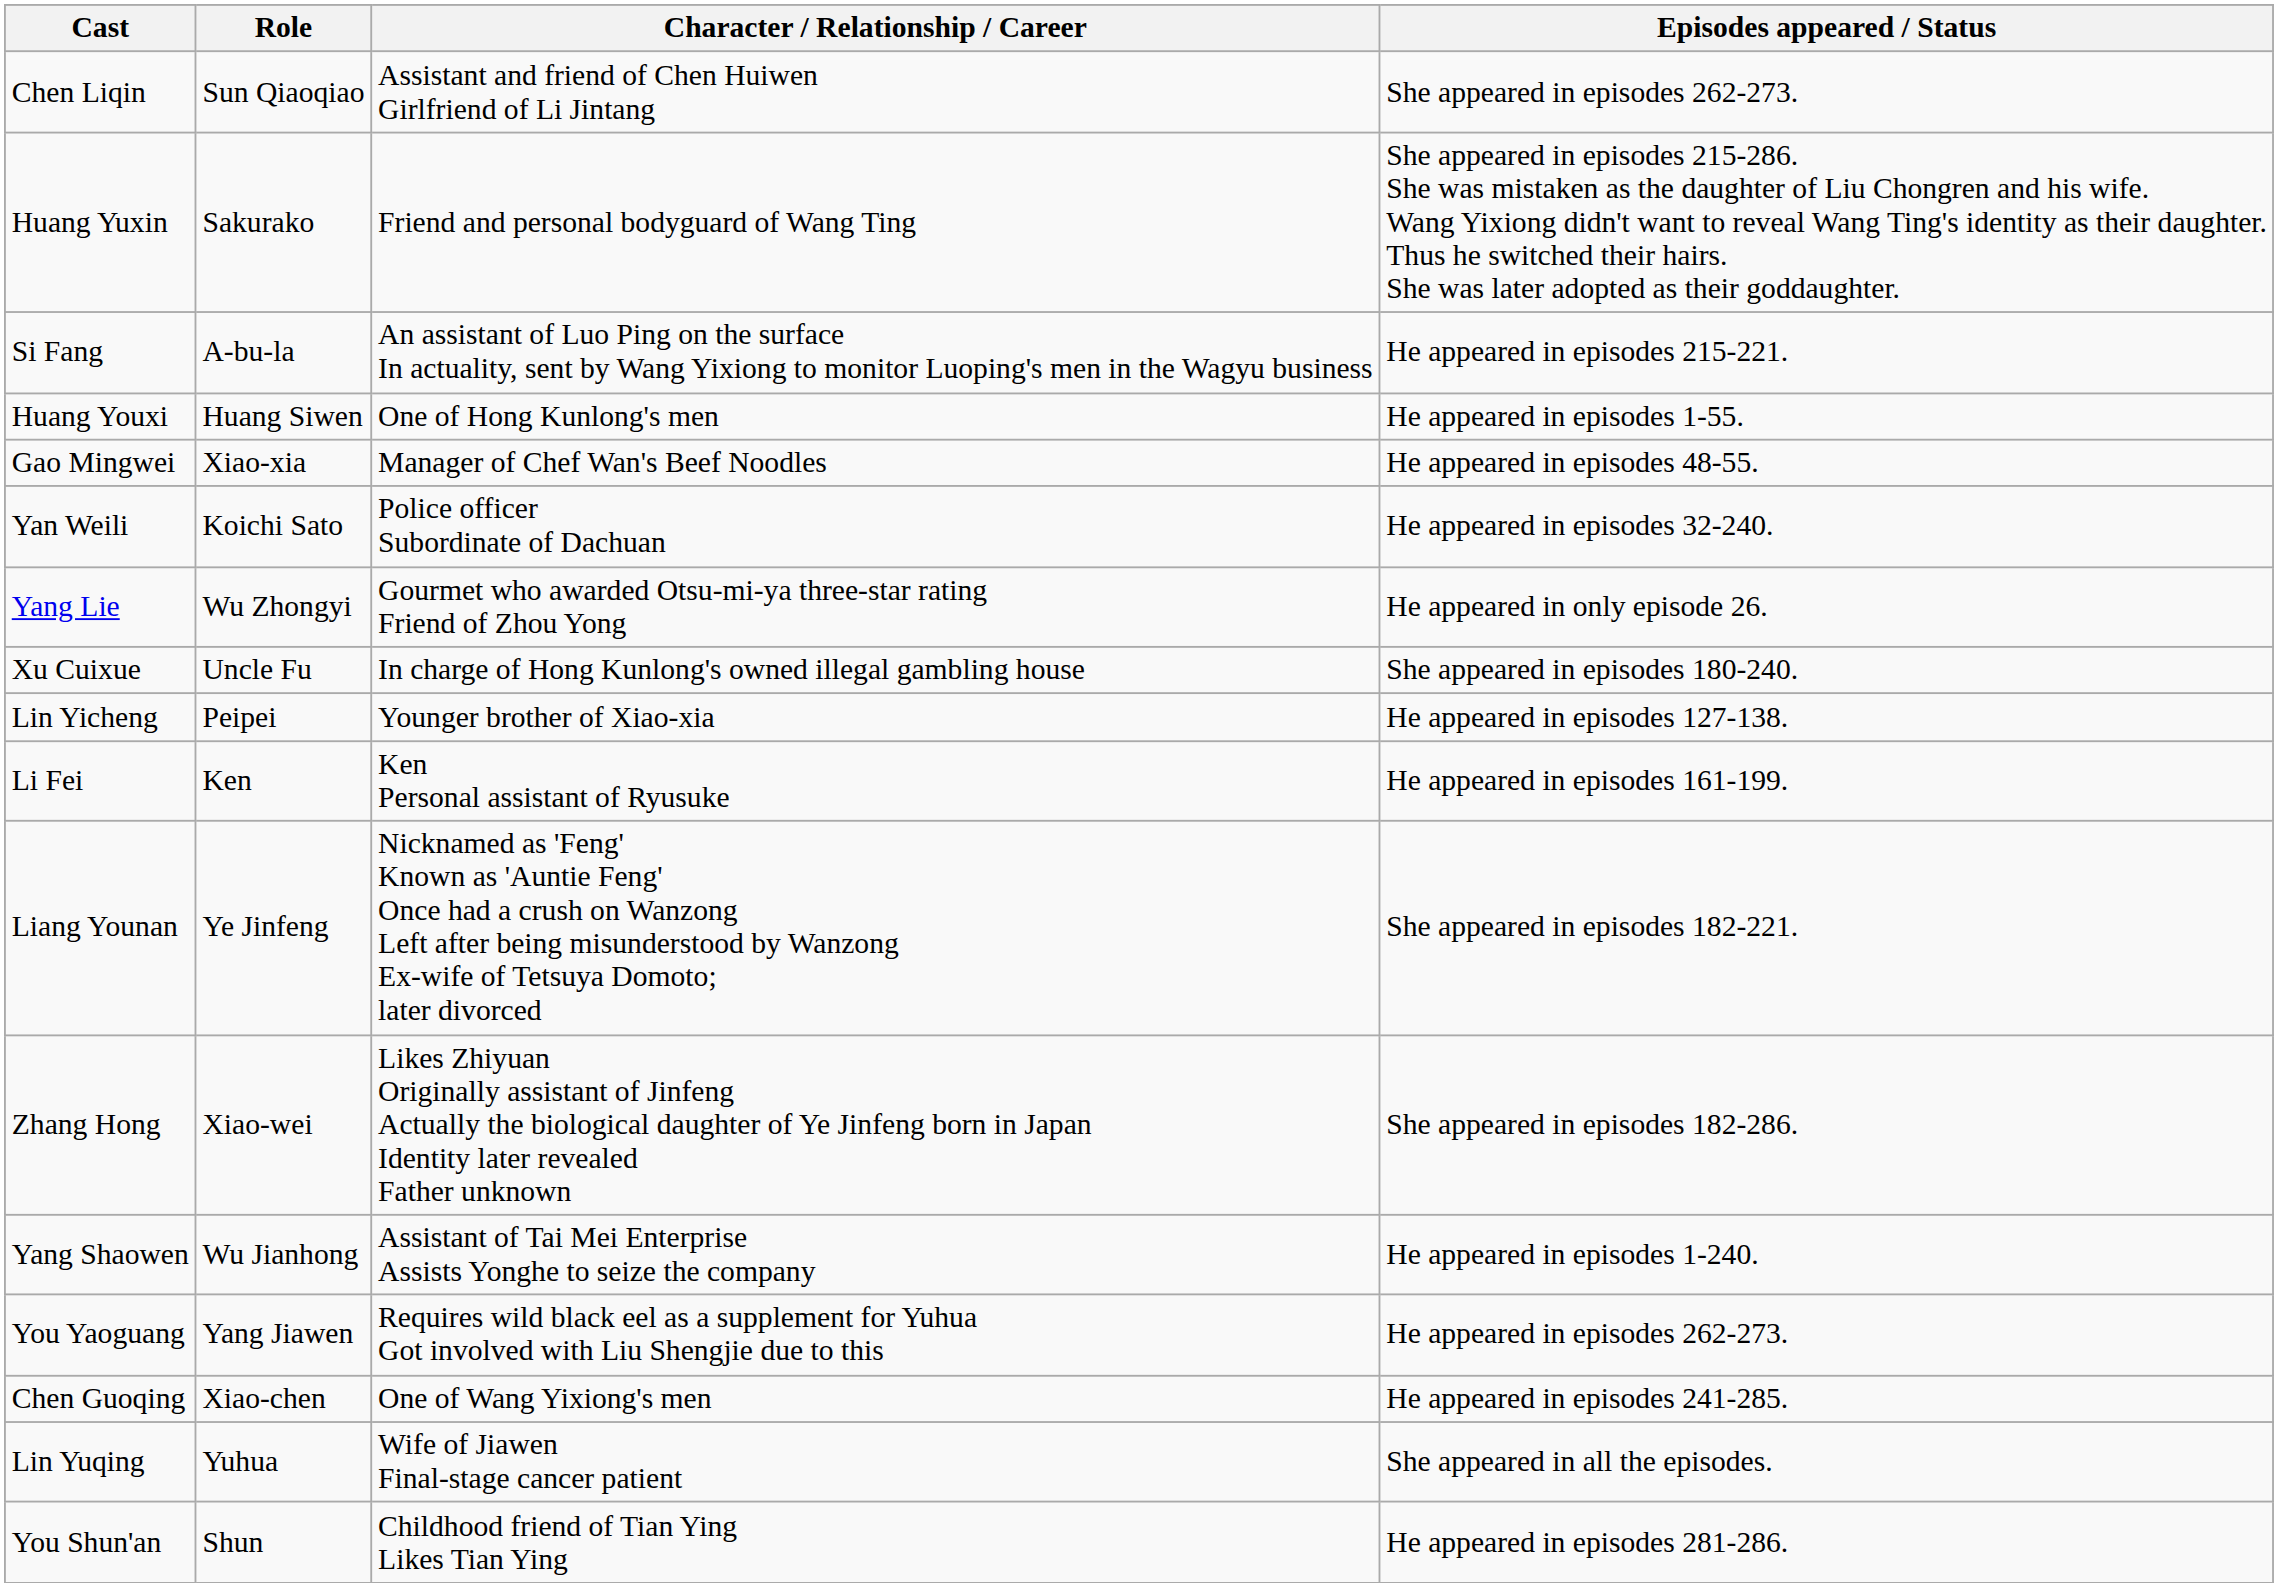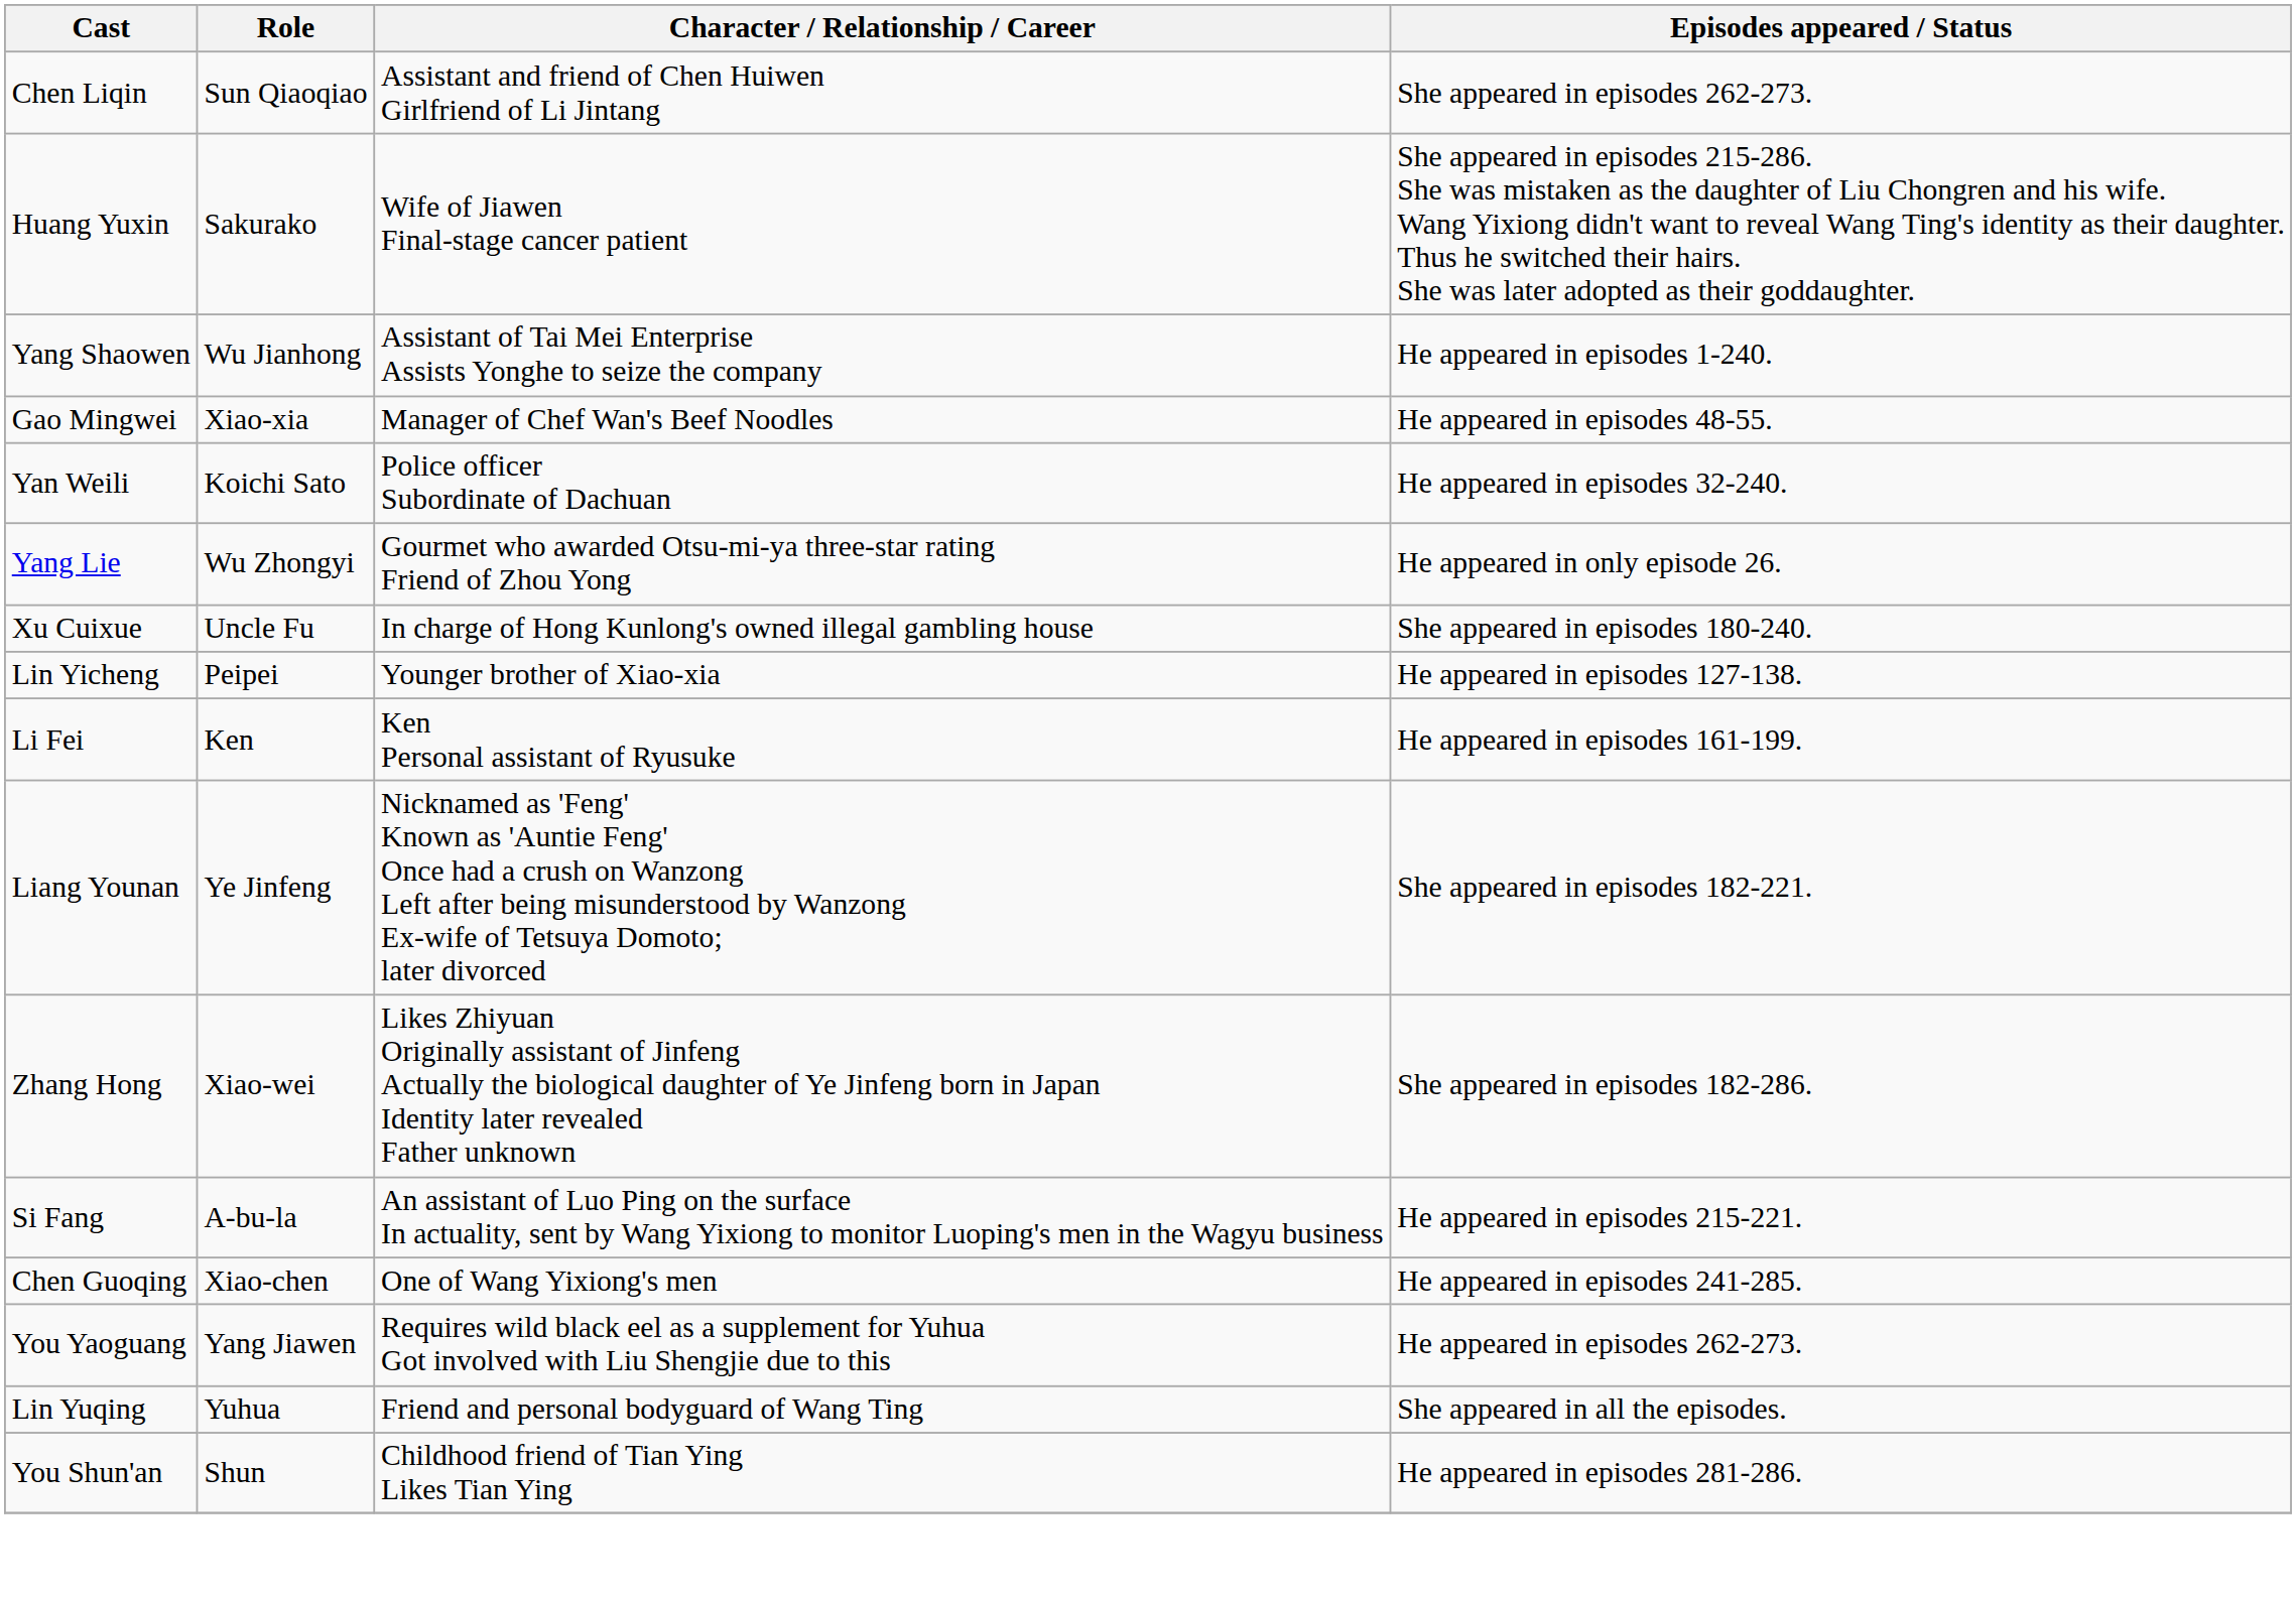Huang Yuxin | Character / Relationship / Career: Friend and personal bodyguard of Wang Ting -> Wife of Jiawen Final-stage cancer patient
rows swapped: Yang Shaowen <-> Si Fang
- row: Huang Youxi | Huang Siwen | One of Hong Kunlong's men | He appeared in episodes 1-55.
rows swapped: Chen Guoqing <-> You Yaoguang
Lin Yuqing | Character / Relationship / Career: Wife of Jiawen Final-stage cancer patient -> Friend and personal bodyguard of Wang Ting
